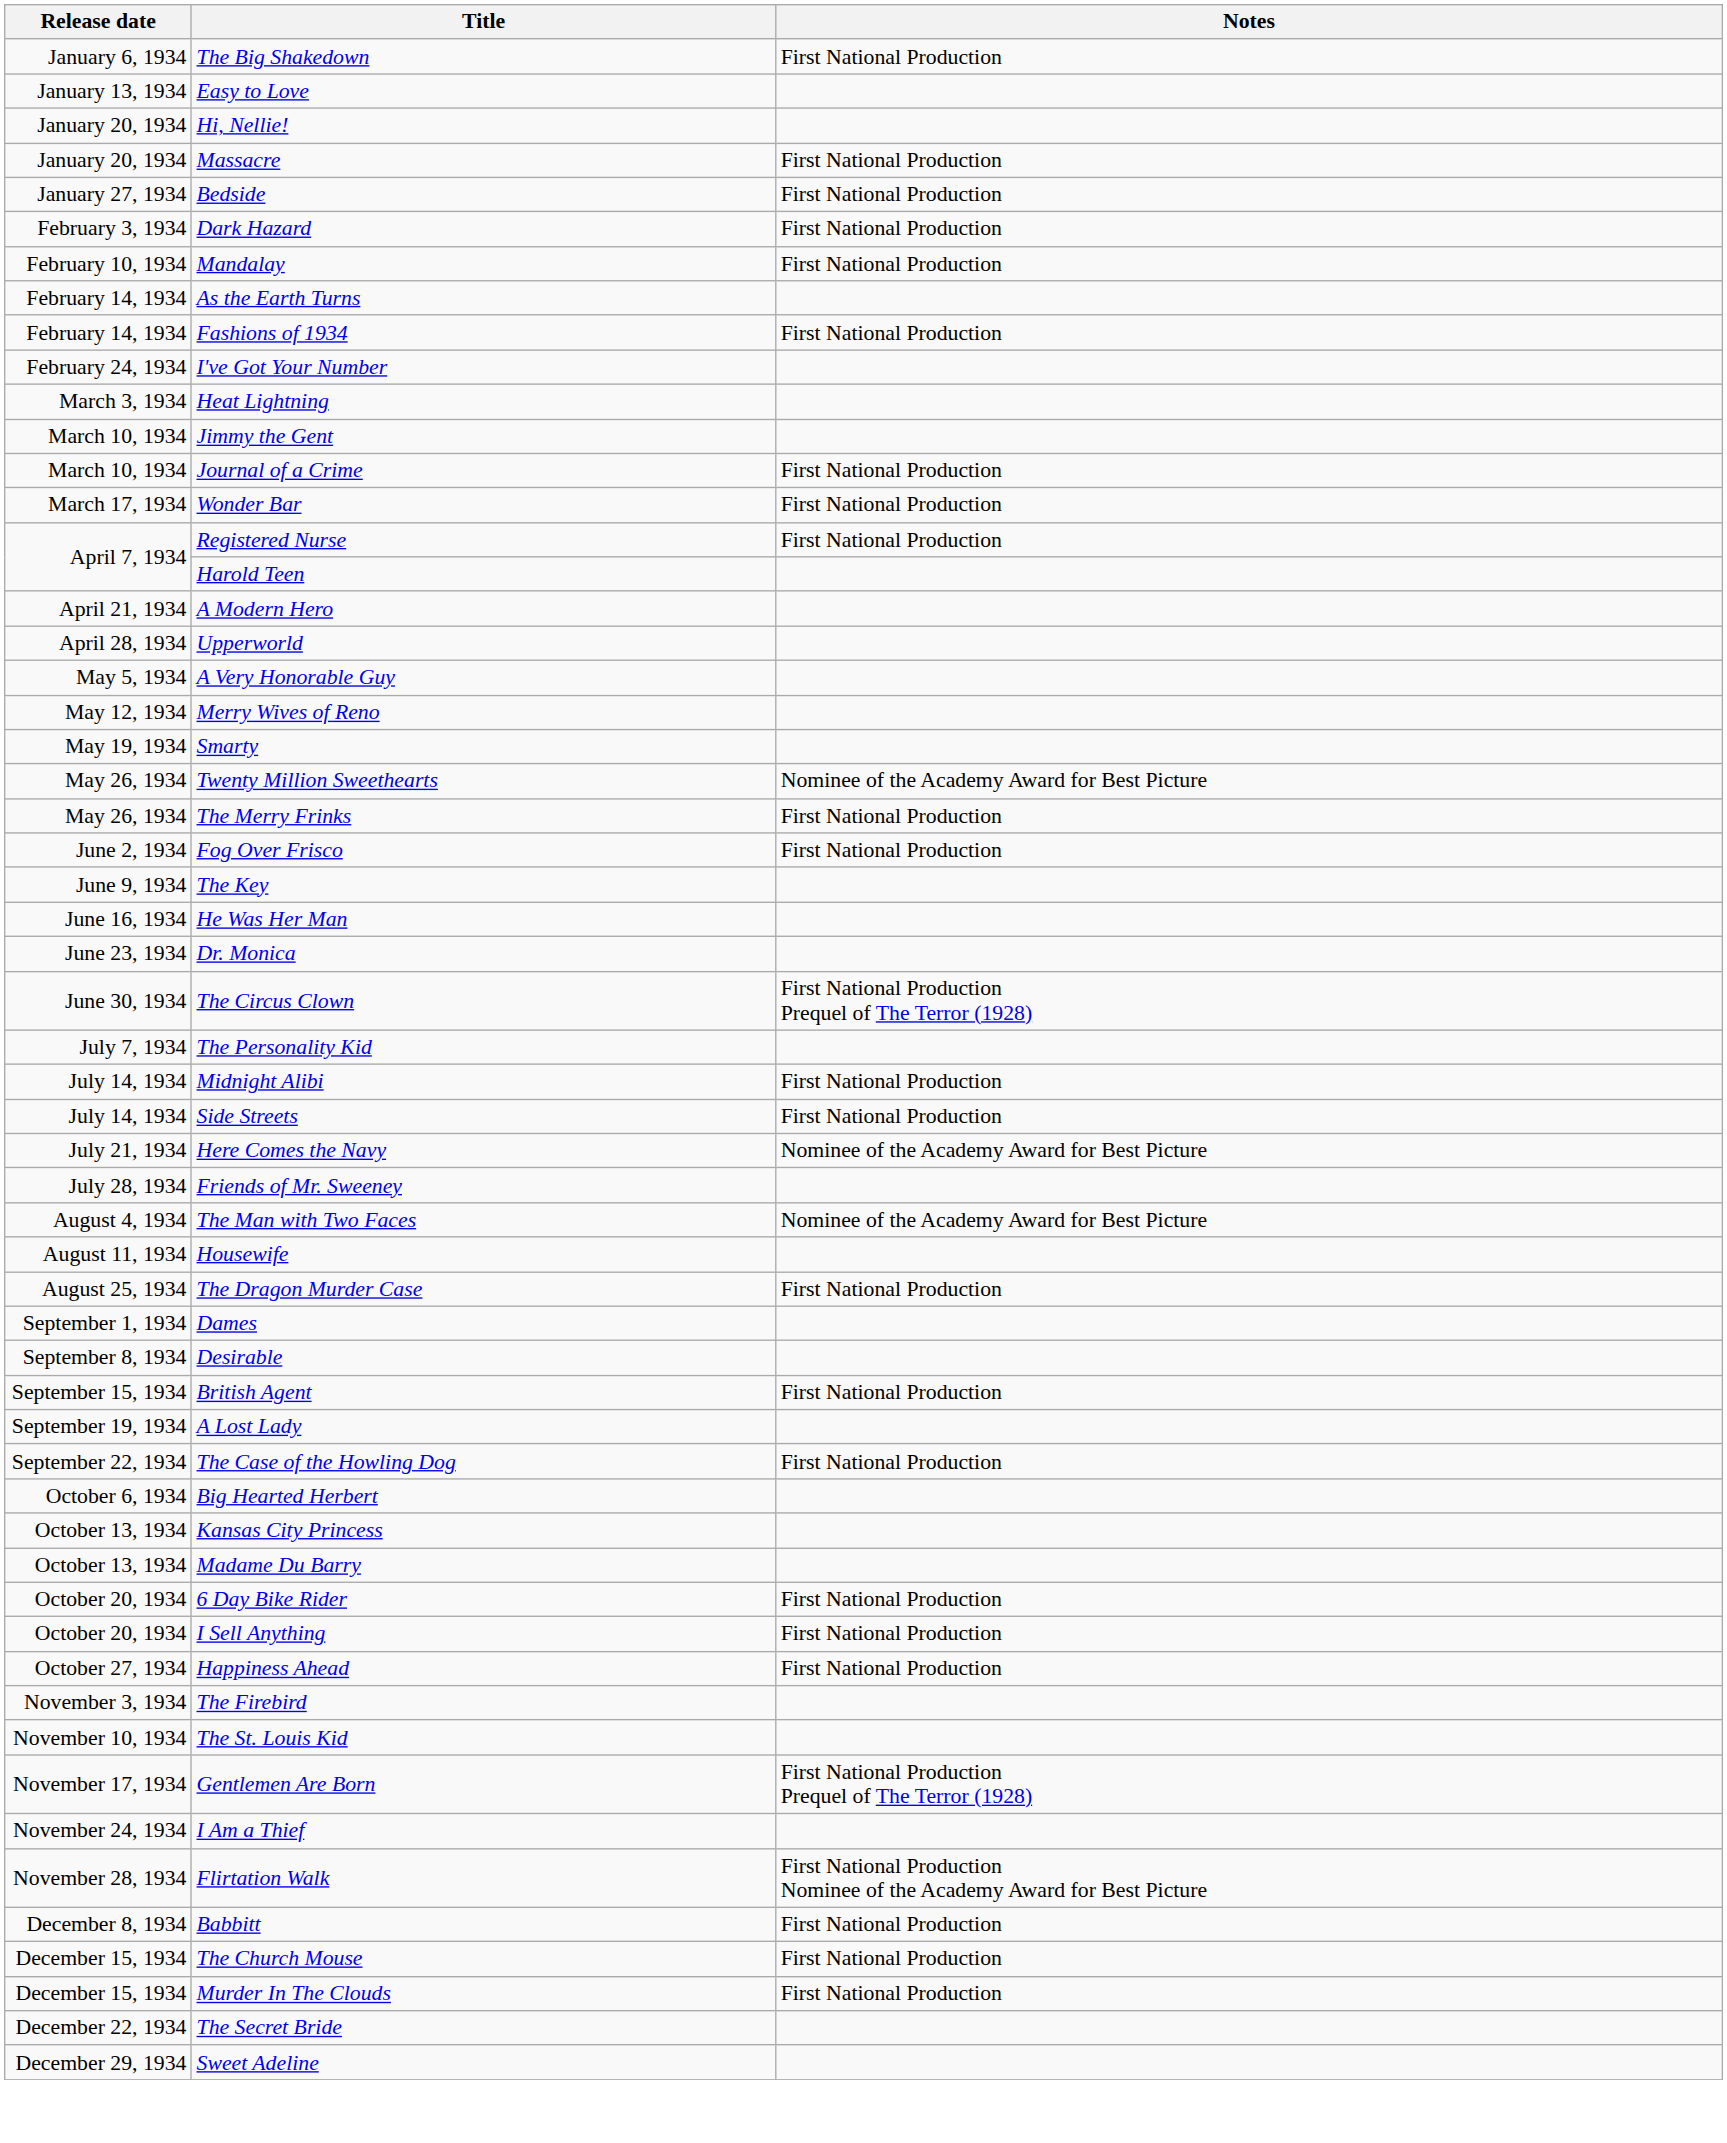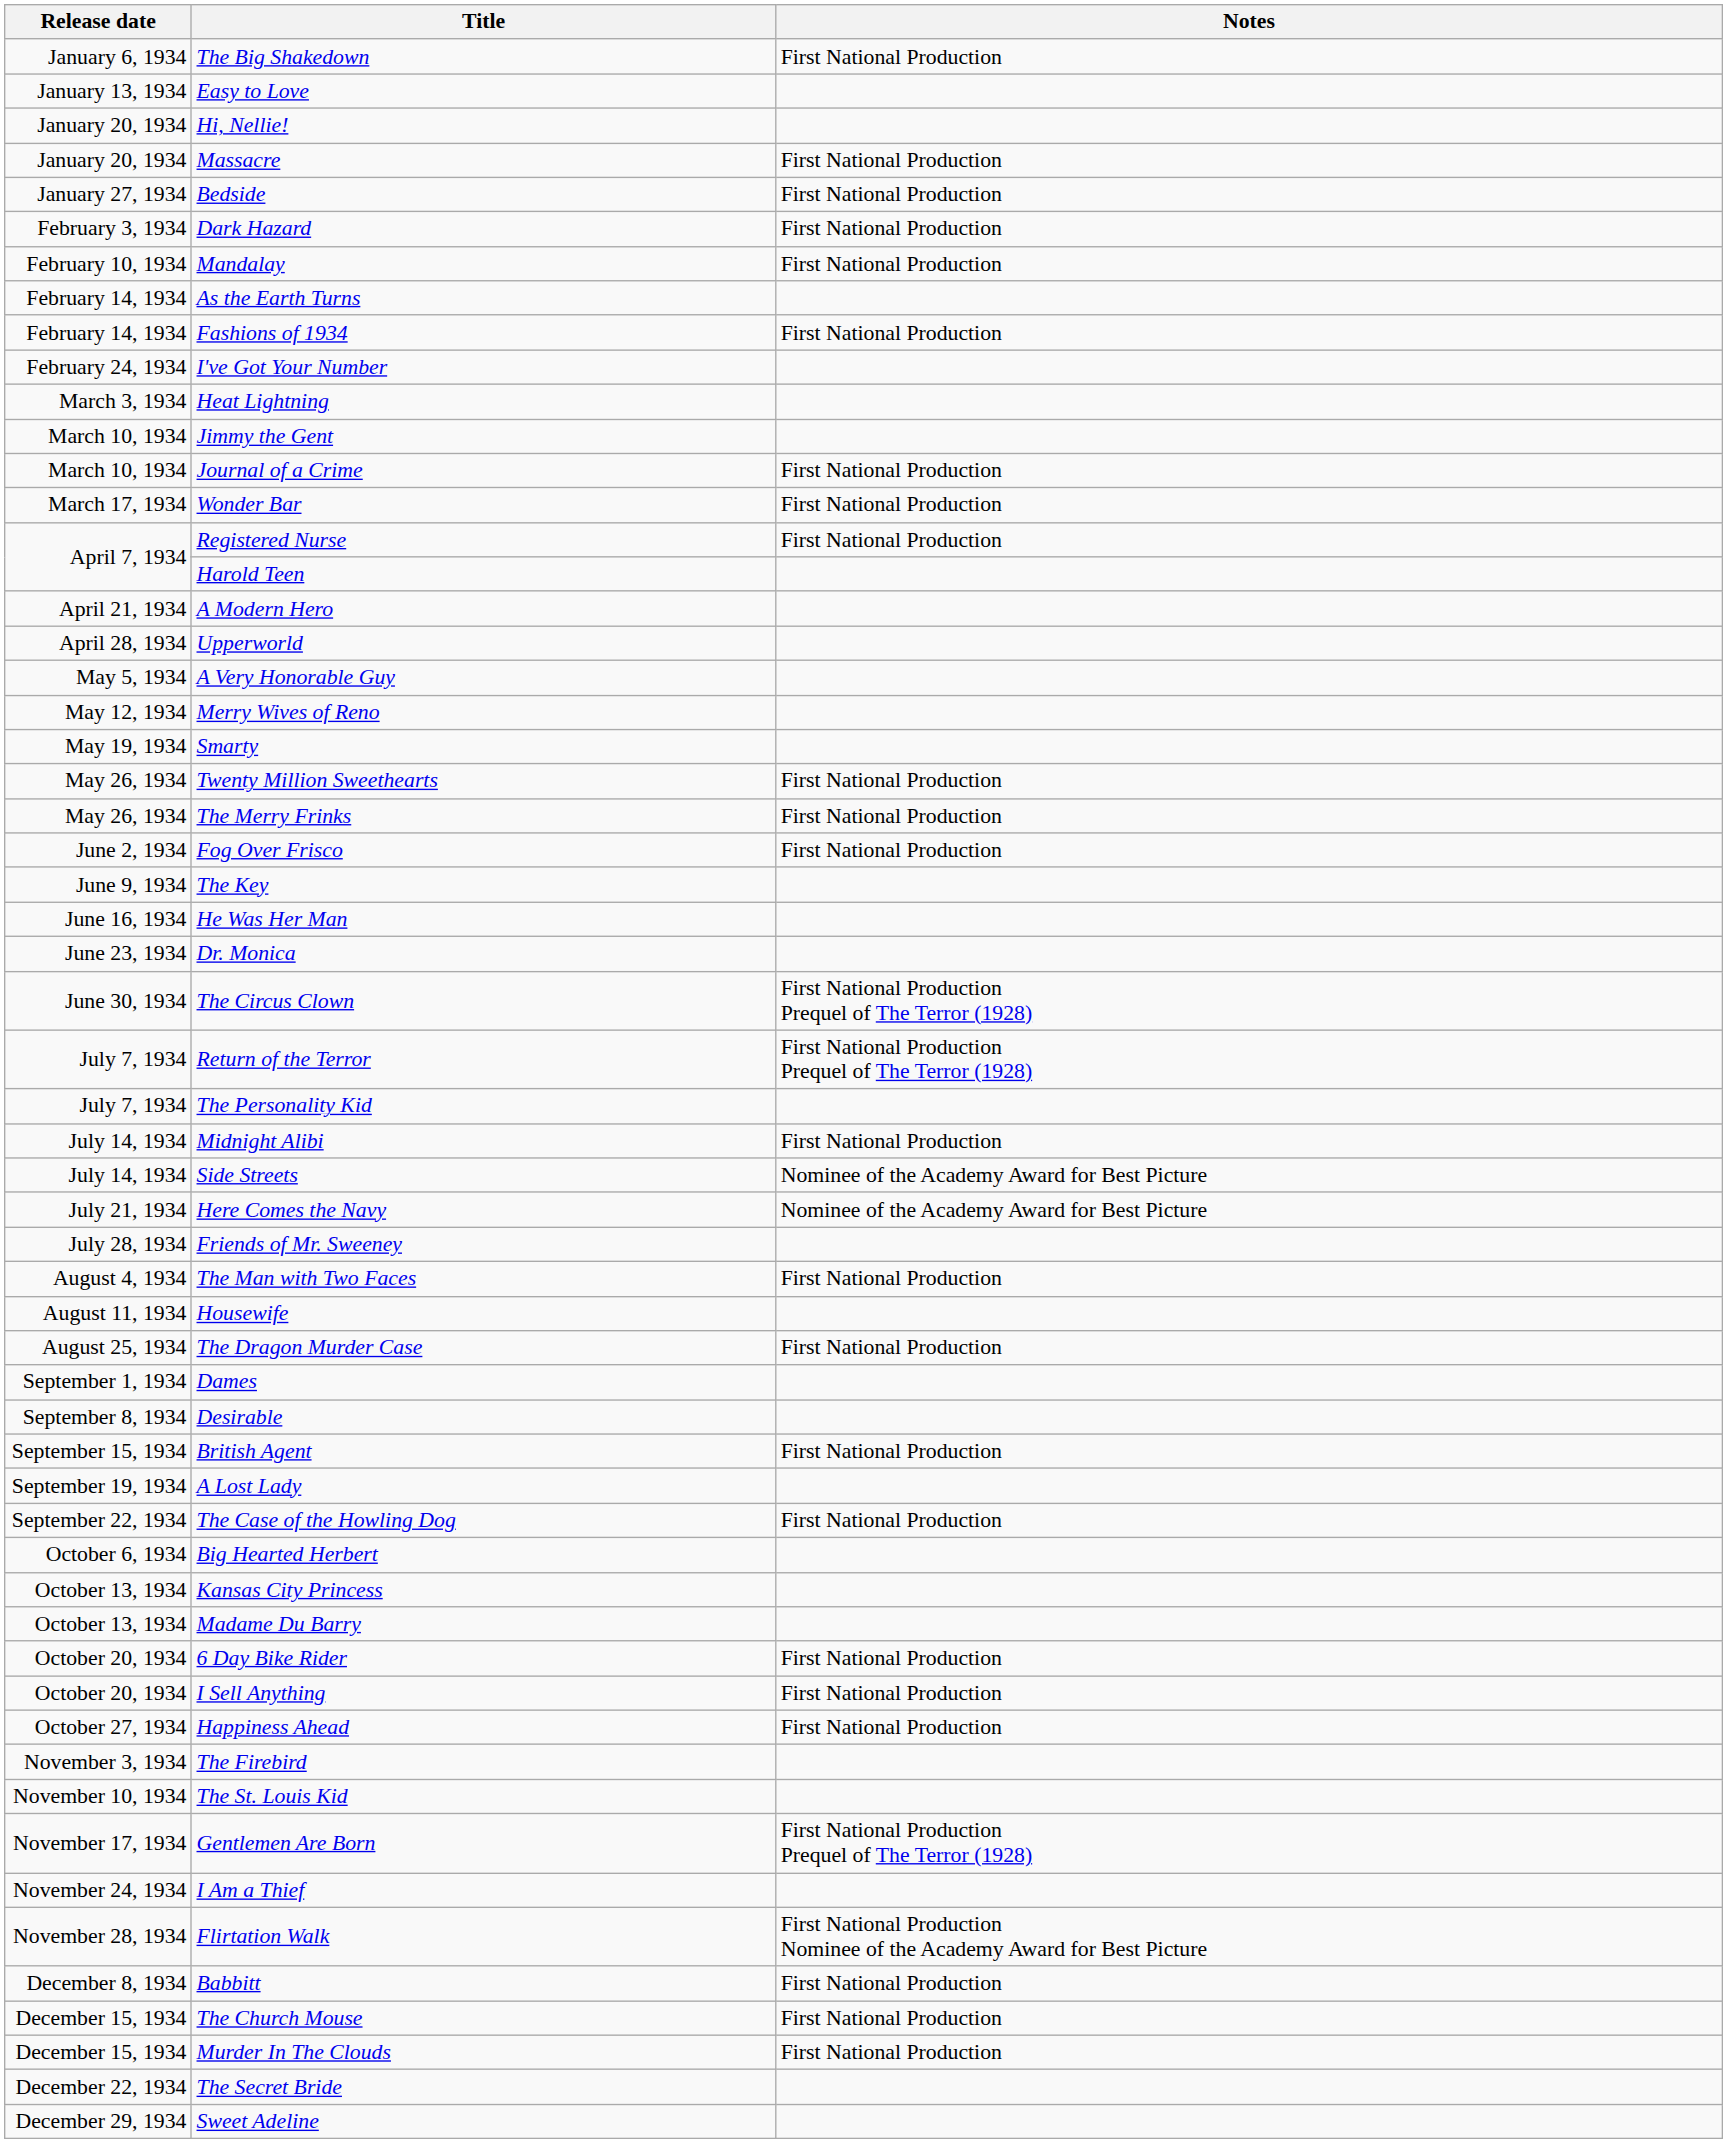Twenty Million Sweethearts | Notes: Nominee of the Academy Award for Best Picture -> First National Production
+ row: July 7, 1934 | Return of the Terror | First National Production Prequel of The Terror (1928)
Side Streets | Notes: First National Production -> Nominee of the Academy Award for Best Picture
The Man with Two Faces | Notes: Nominee of the Academy Award for Best Picture -> First National Production
